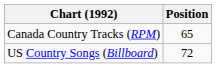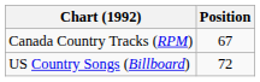Canada Country Tracks (RPM) | Position: 65 -> 67
